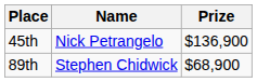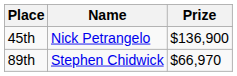89th | Prize: $68,900 -> $66,970
